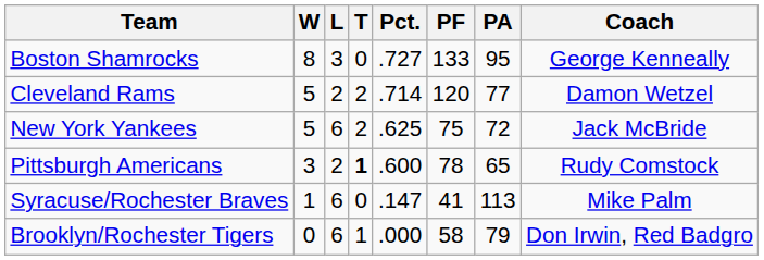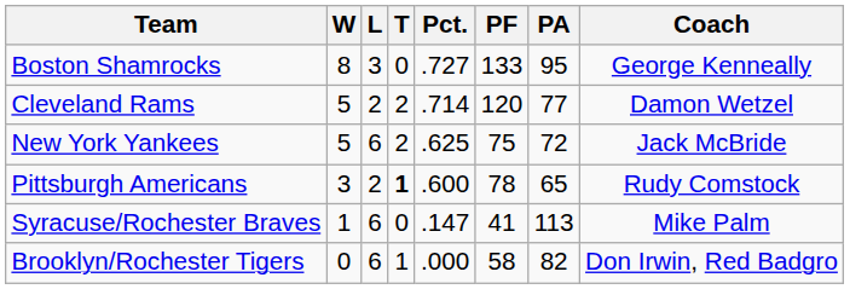Brooklyn/Rochester Tigers | PA: 79 -> 82
